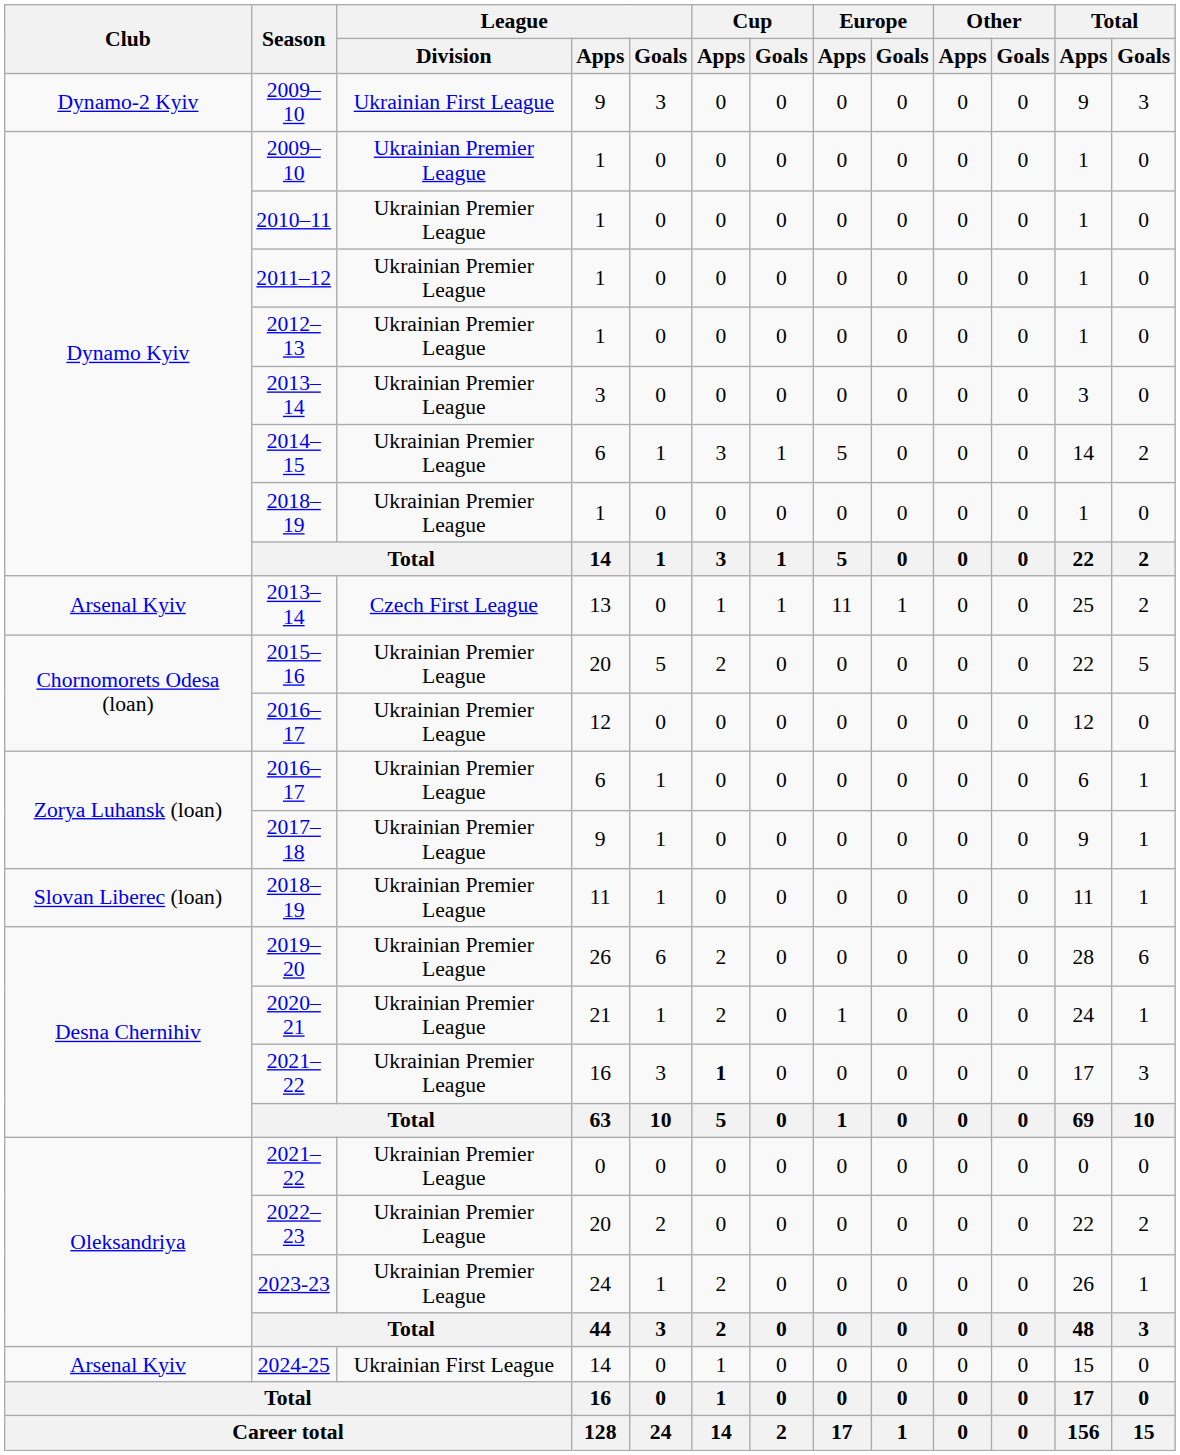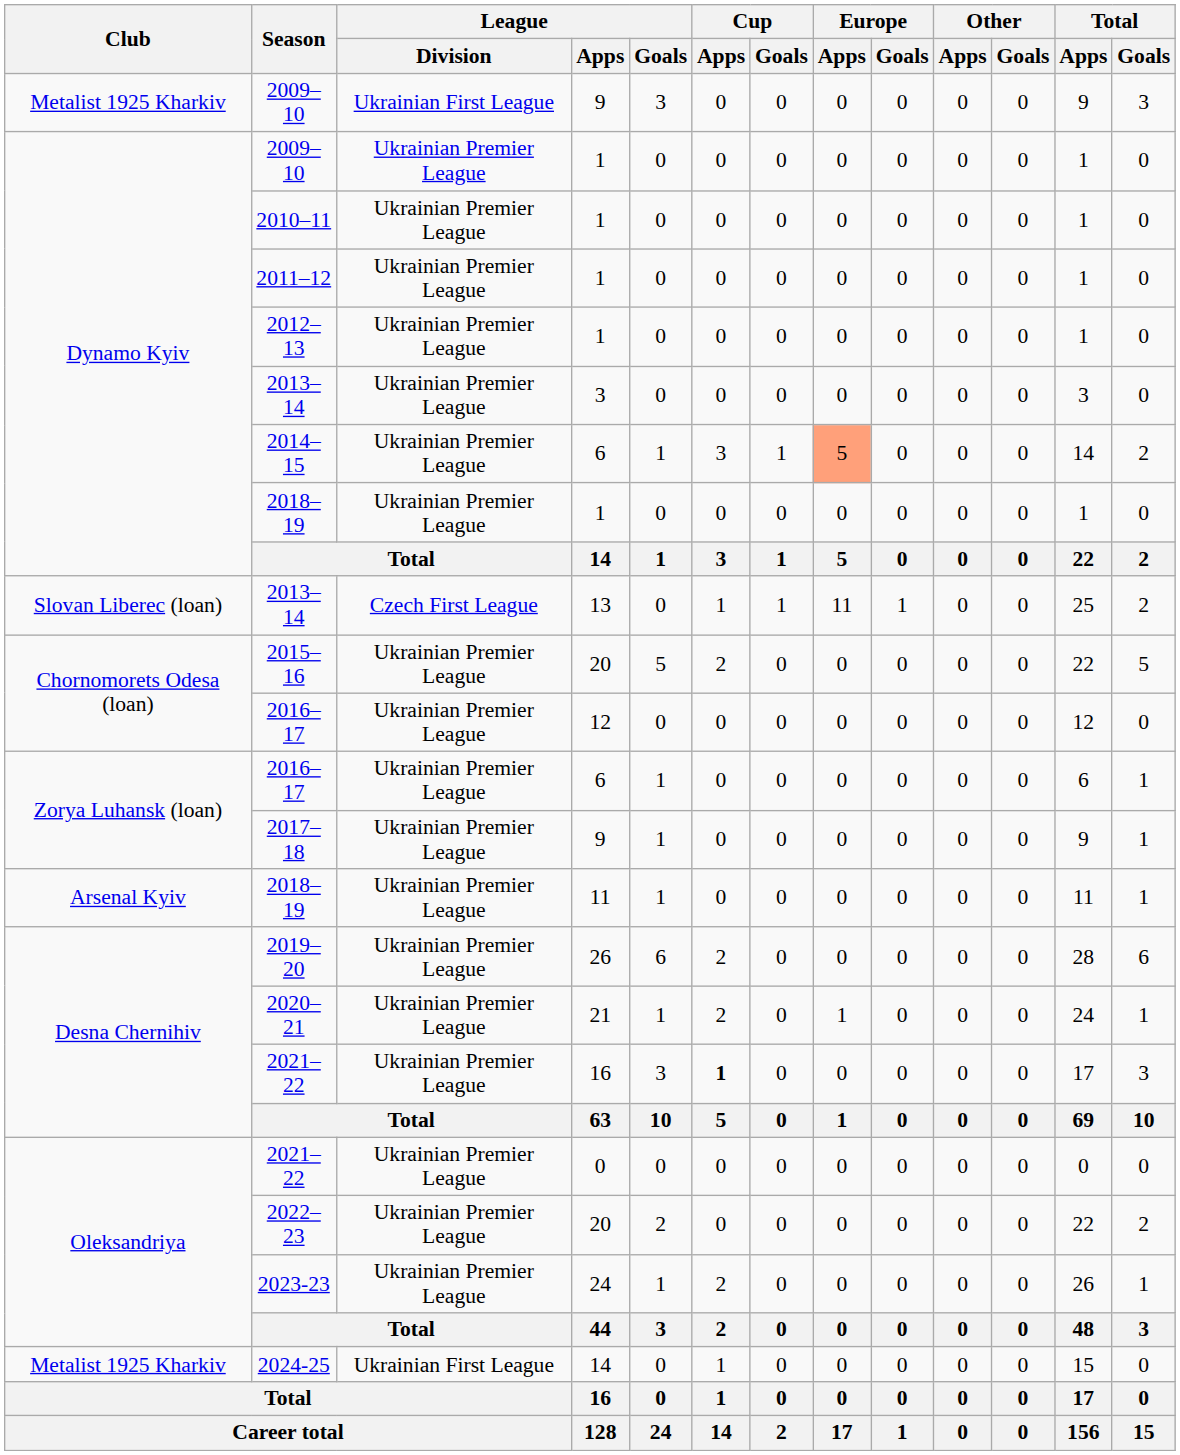2009–10 / 9 | Club: Dynamo-2 Kyiv -> Metalist 1925 Kharkiv
2014–15 | Europe / Apps: no background -> lightsalmon background
2013–14 / 13 | Club: Arsenal Kyiv -> Slovan Liberec (loan)
2018–19 / 11 | Club: Slovan Liberec (loan) -> Arsenal Kyiv
2024-25 | Club: Arsenal Kyiv -> Metalist 1925 Kharkiv
